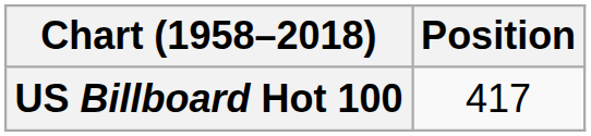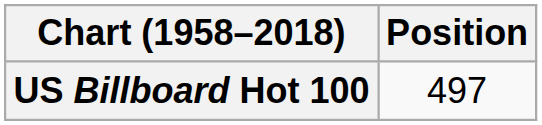US Billboard Hot 100 | Position: 417 -> 497
